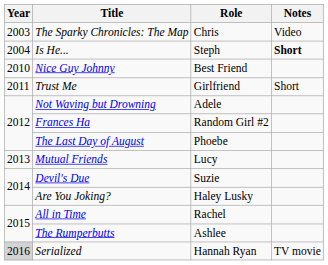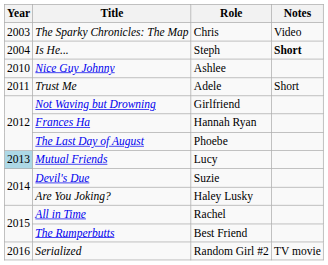Nice Guy Johnny | Role: Best Friend -> Ashlee
Trust Me | Role: Girlfriend -> Adele
Not Waving but Drowning | Role: Adele -> Girlfriend
Frances Ha | Role: Random Girl #2 -> Hannah Ryan
Mutual Friends | Year: no background -> lightblue background
The Rumperbutts | Role: Ashlee -> Best Friend
Serialized | Year: lightgrey background -> no background
Serialized | Role: Hannah Ryan -> Random Girl #2
